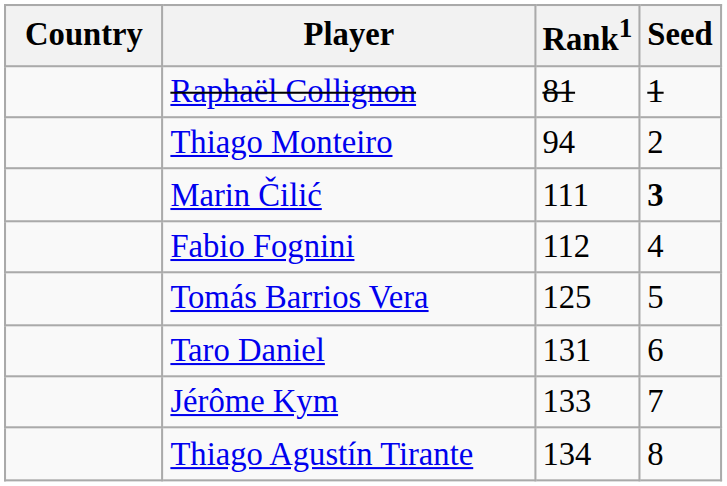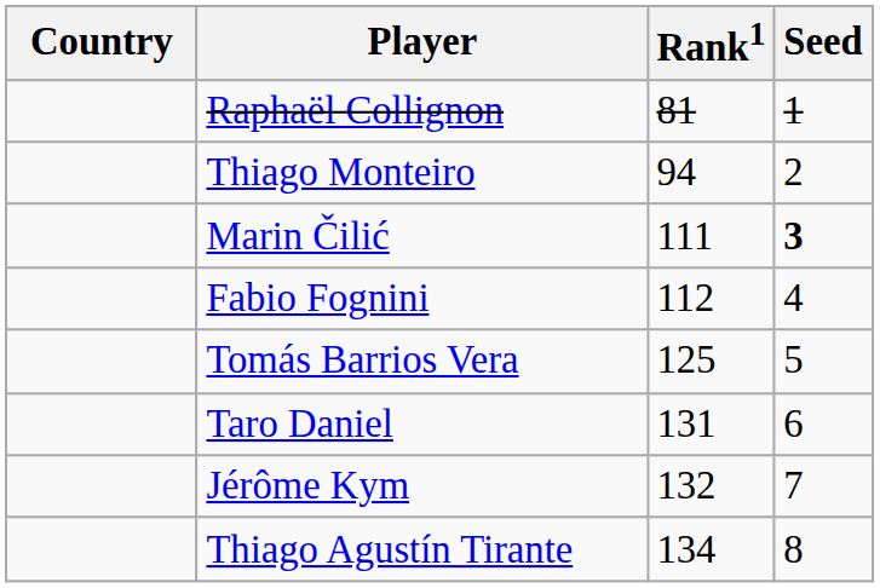Jérôme Kym | Rank1: 133 -> 132
